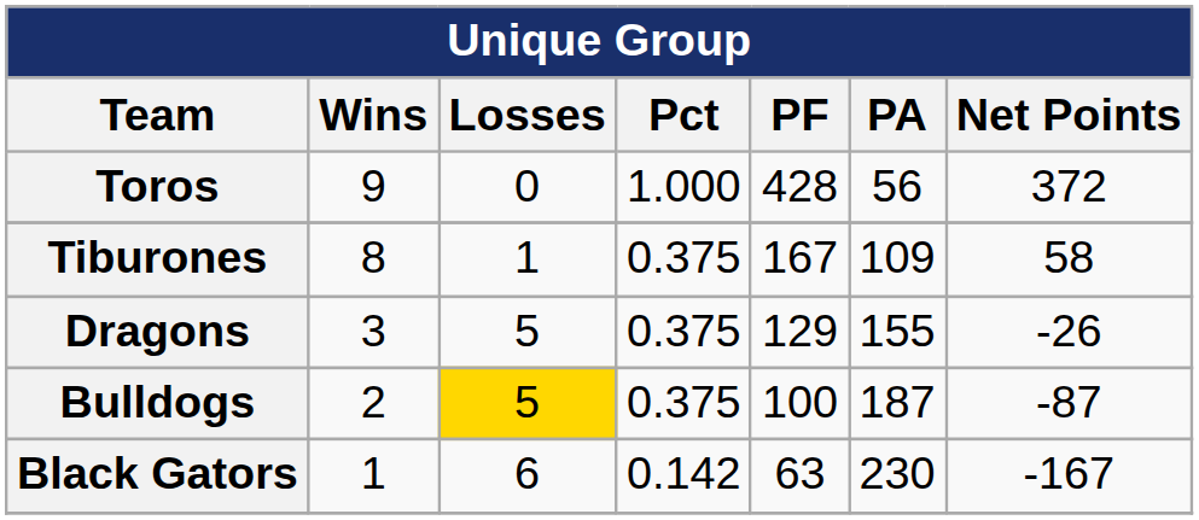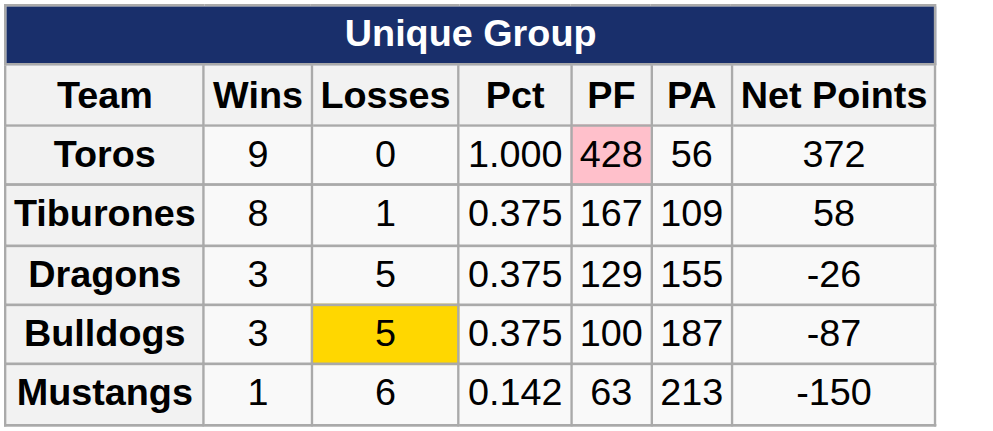Toros | PF: no background -> pink background
Bulldogs | Wins: 2 -> 3
- row: Black Gators | 1 | 6 | 0.142 | 63 | 230 | -167
+ row: Mustangs | 1 | 6 | 0.142 | 63 | 213 | -150
